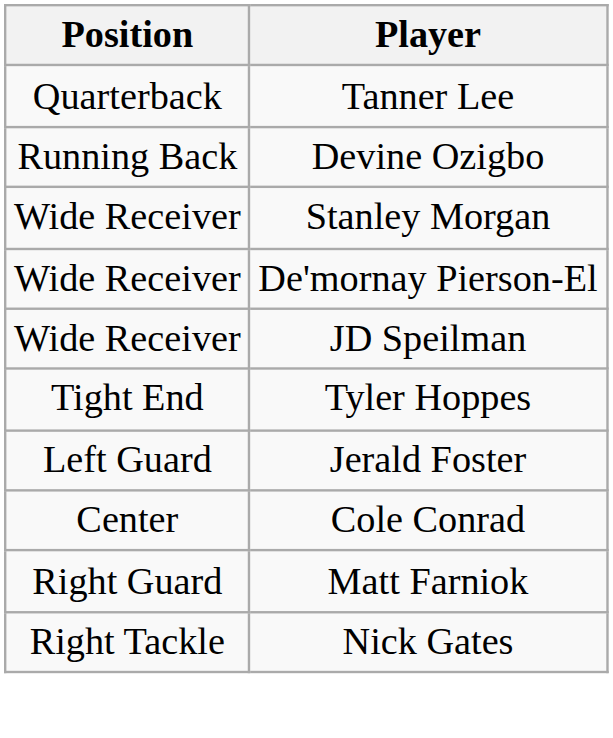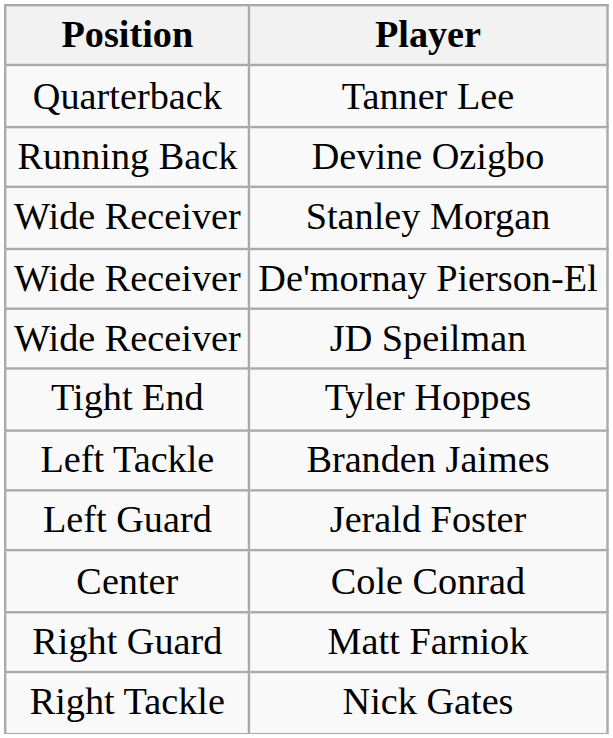+ row: Left Tackle | Branden Jaimes
